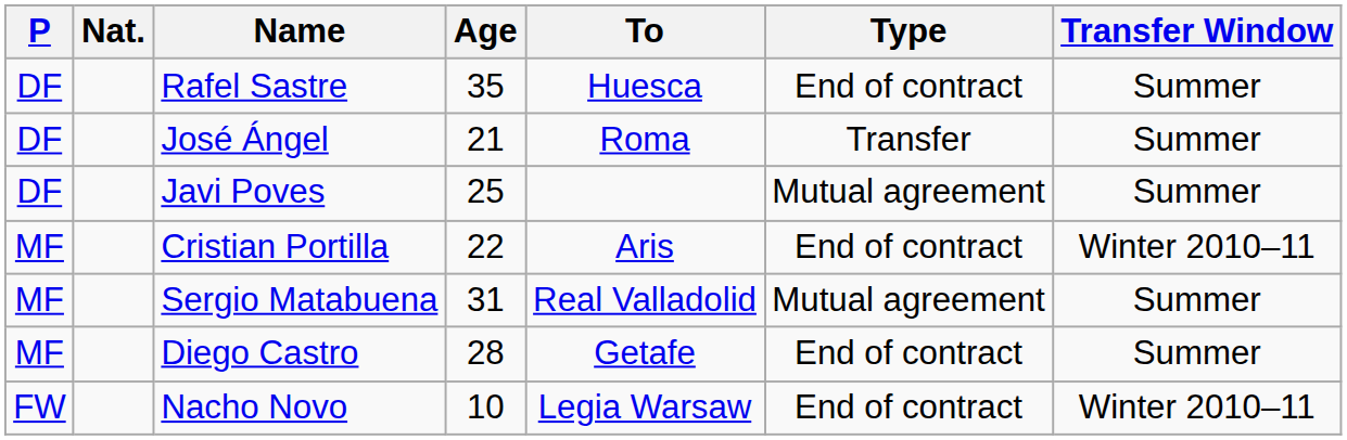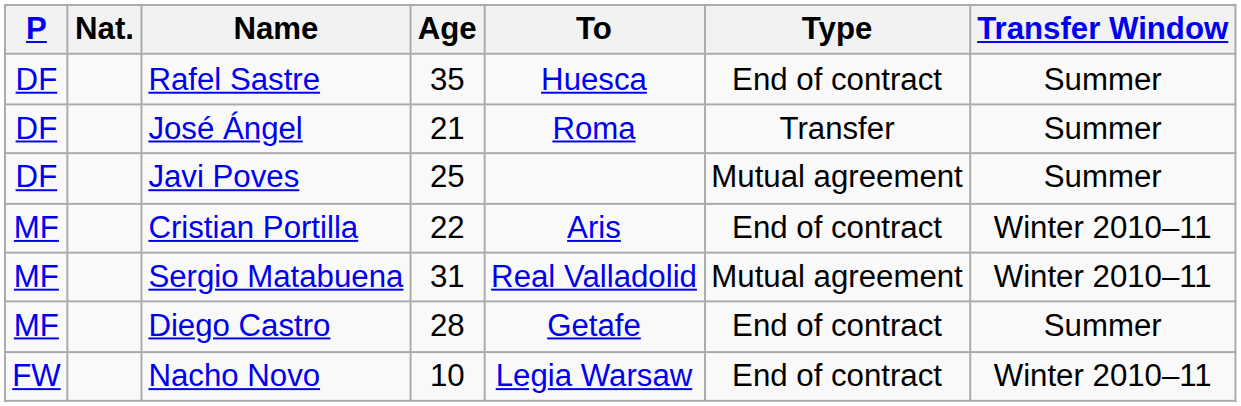Sergio Matabuena | Transfer Window: Summer -> Winter 2010–11
